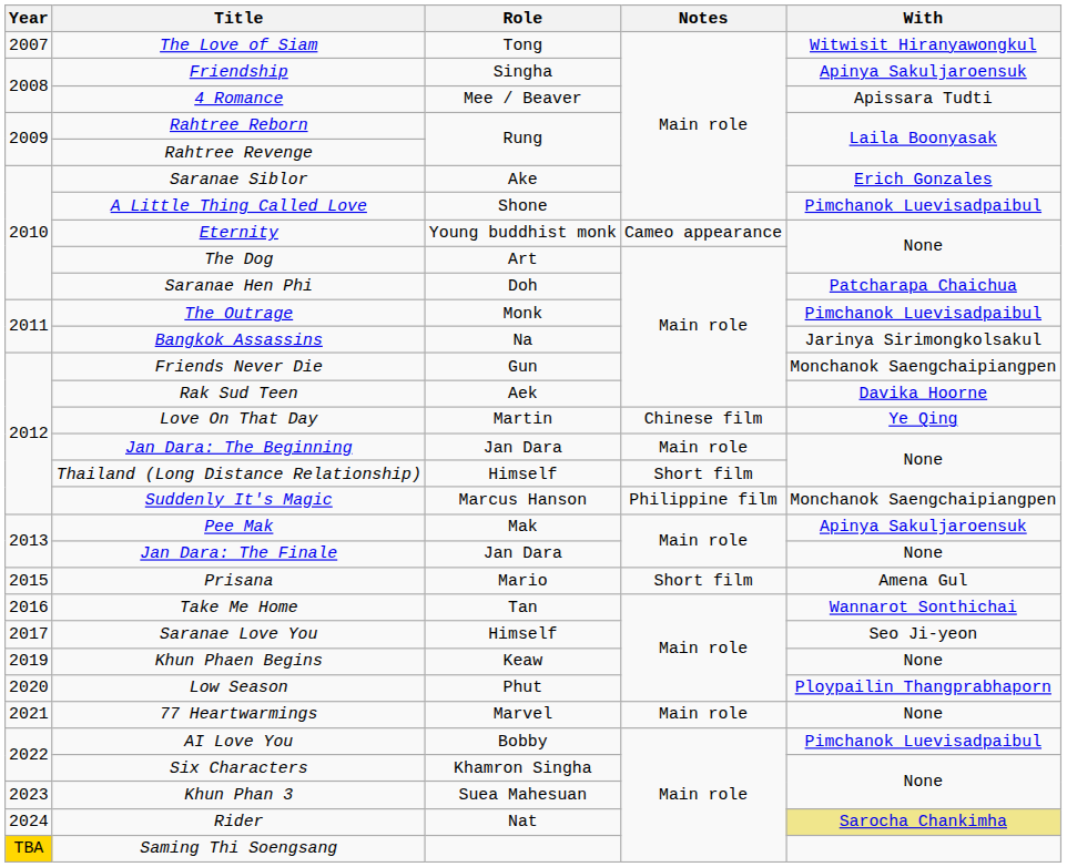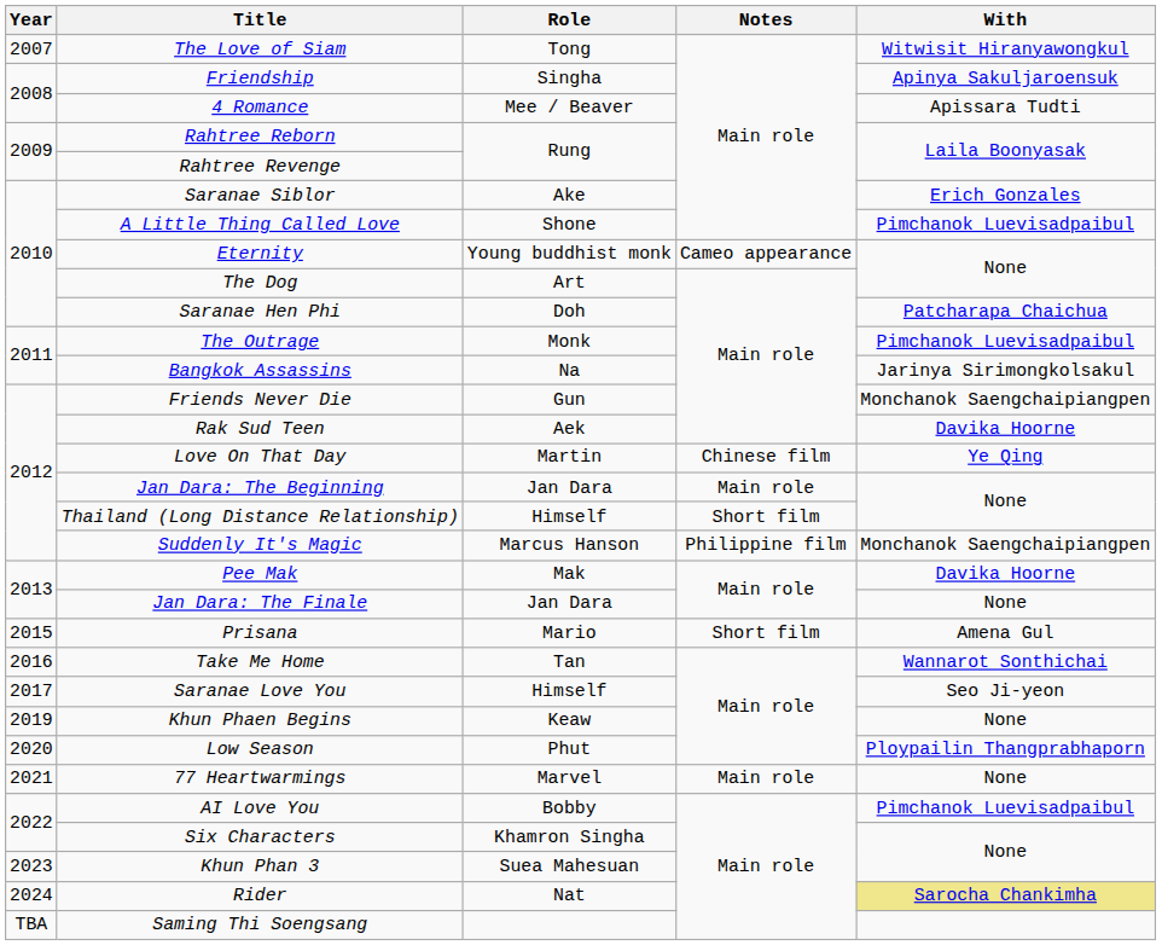Pee Mak | With: Apinya Sakuljaroensuk -> Davika Hoorne
Saming Thi Soengsang | Year: gold background -> no background
